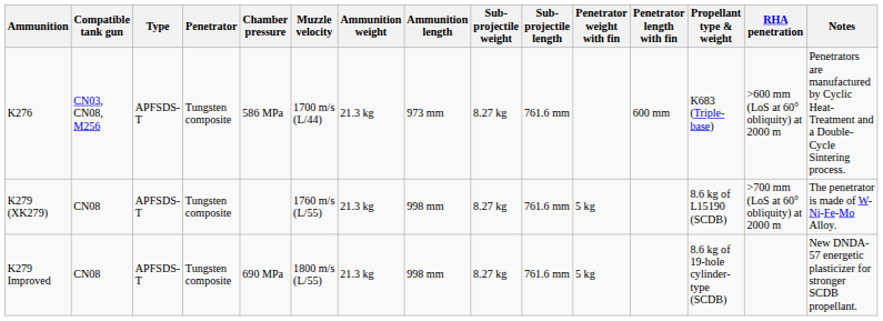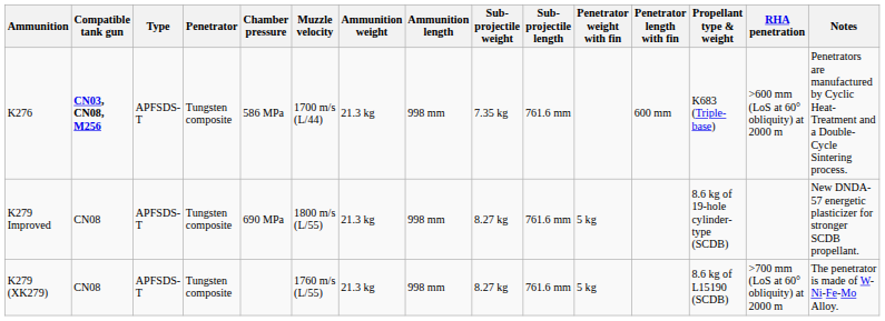K276 | Compatible tank gun: normal -> bold
K276 | Ammunition length: 973 mm -> 998 mm
K276 | Sub-projectile weight: 8.27 kg -> 7.35 kg
rows swapped: K279 (XK279) <-> K279 Improved
